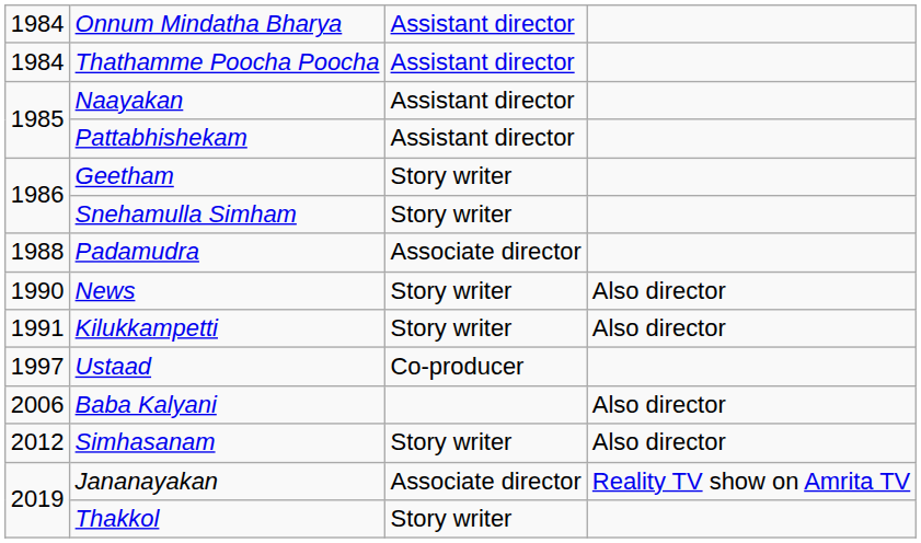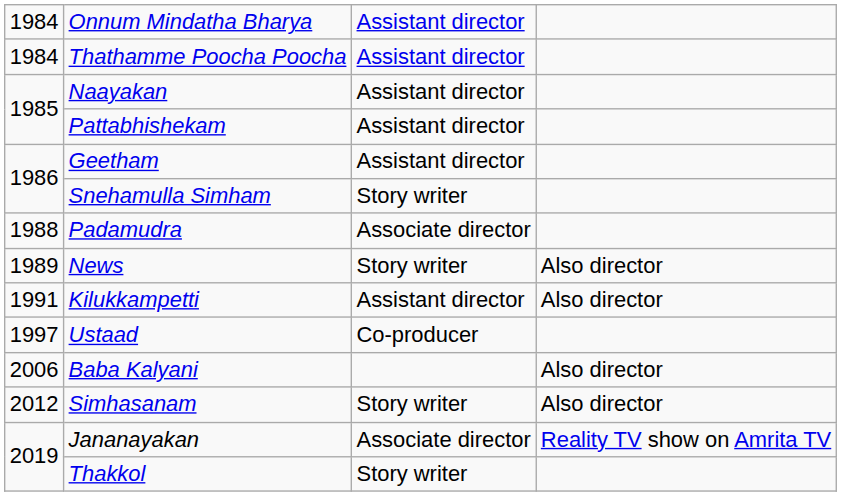Geetham | column 3: Story writer -> Assistant director
News | column 1: 1990 -> 1989
Kilukkampetti | column 3: Story writer -> Assistant director
